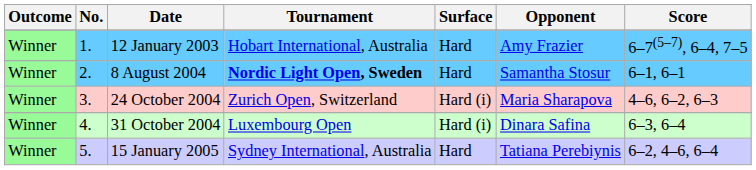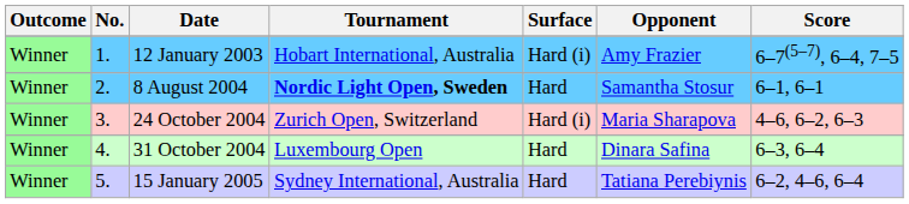12 January 2003 | Surface: Hard -> Hard (i)
31 October 2004 | Surface: Hard (i) -> Hard
